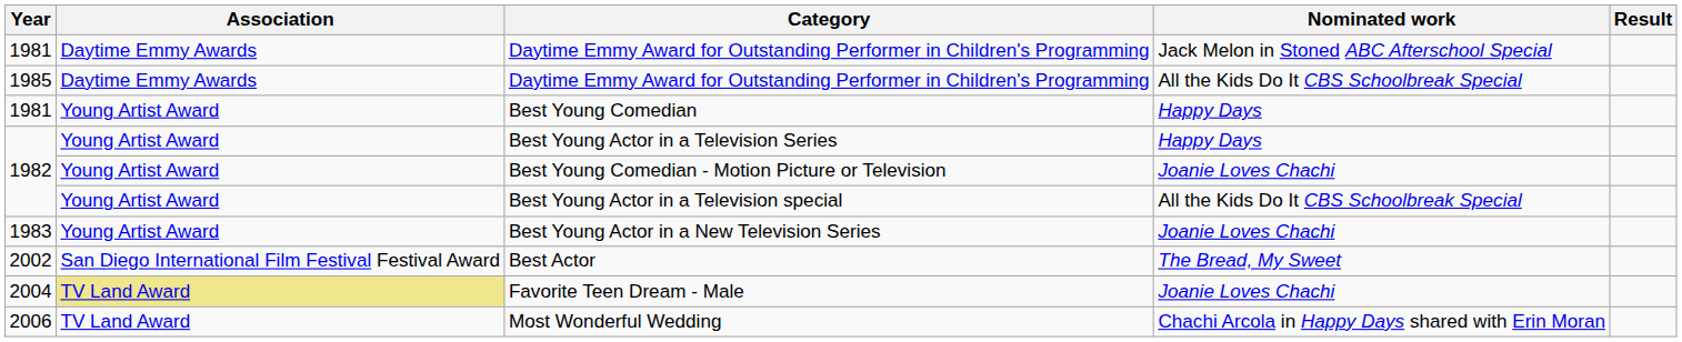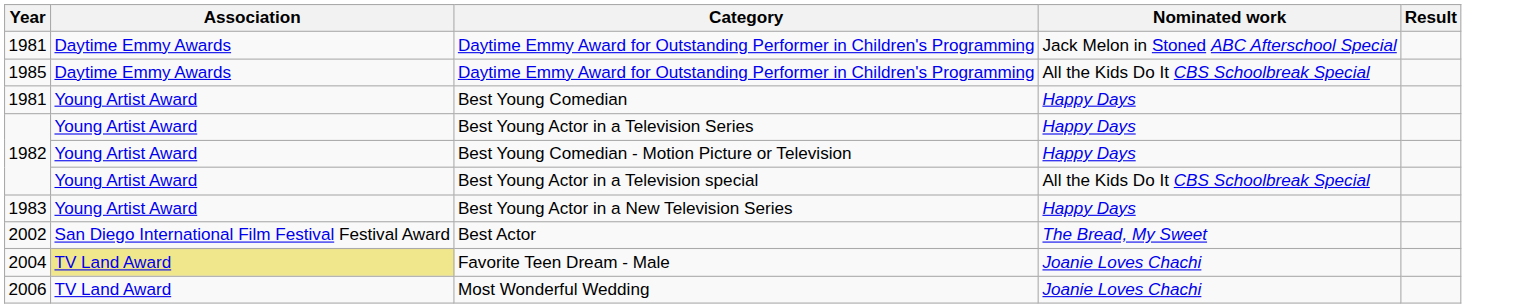Best Young Comedian - Motion Picture or Television | Nominated work: Joanie Loves Chachi -> Happy Days
Best Young Actor in a New Television Series | Nominated work: Joanie Loves Chachi -> Happy Days
Most Wonderful Wedding | Nominated work: Chachi Arcola in Happy Days shared with Erin Moran -> Joanie Loves Chachi
